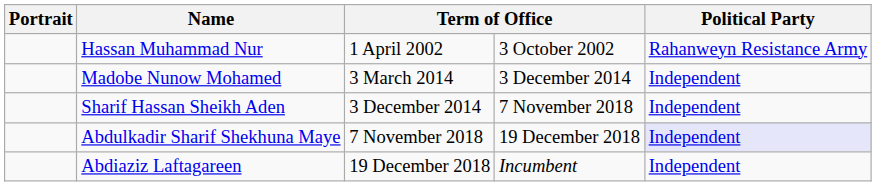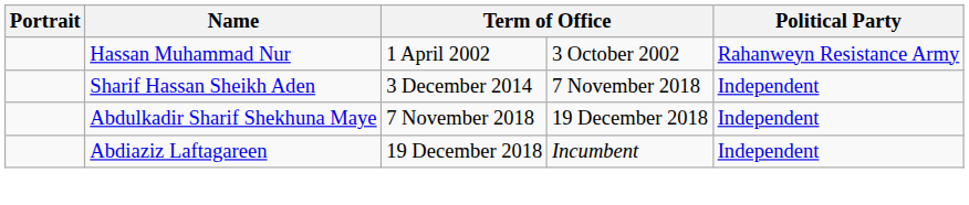- row: Madobe Nunow Mohamed | 3 March 2014 | 3 December 2014 | Independent
Abdulkadir Sharif Shekhuna Maye | Political Party: lavender background -> no background
